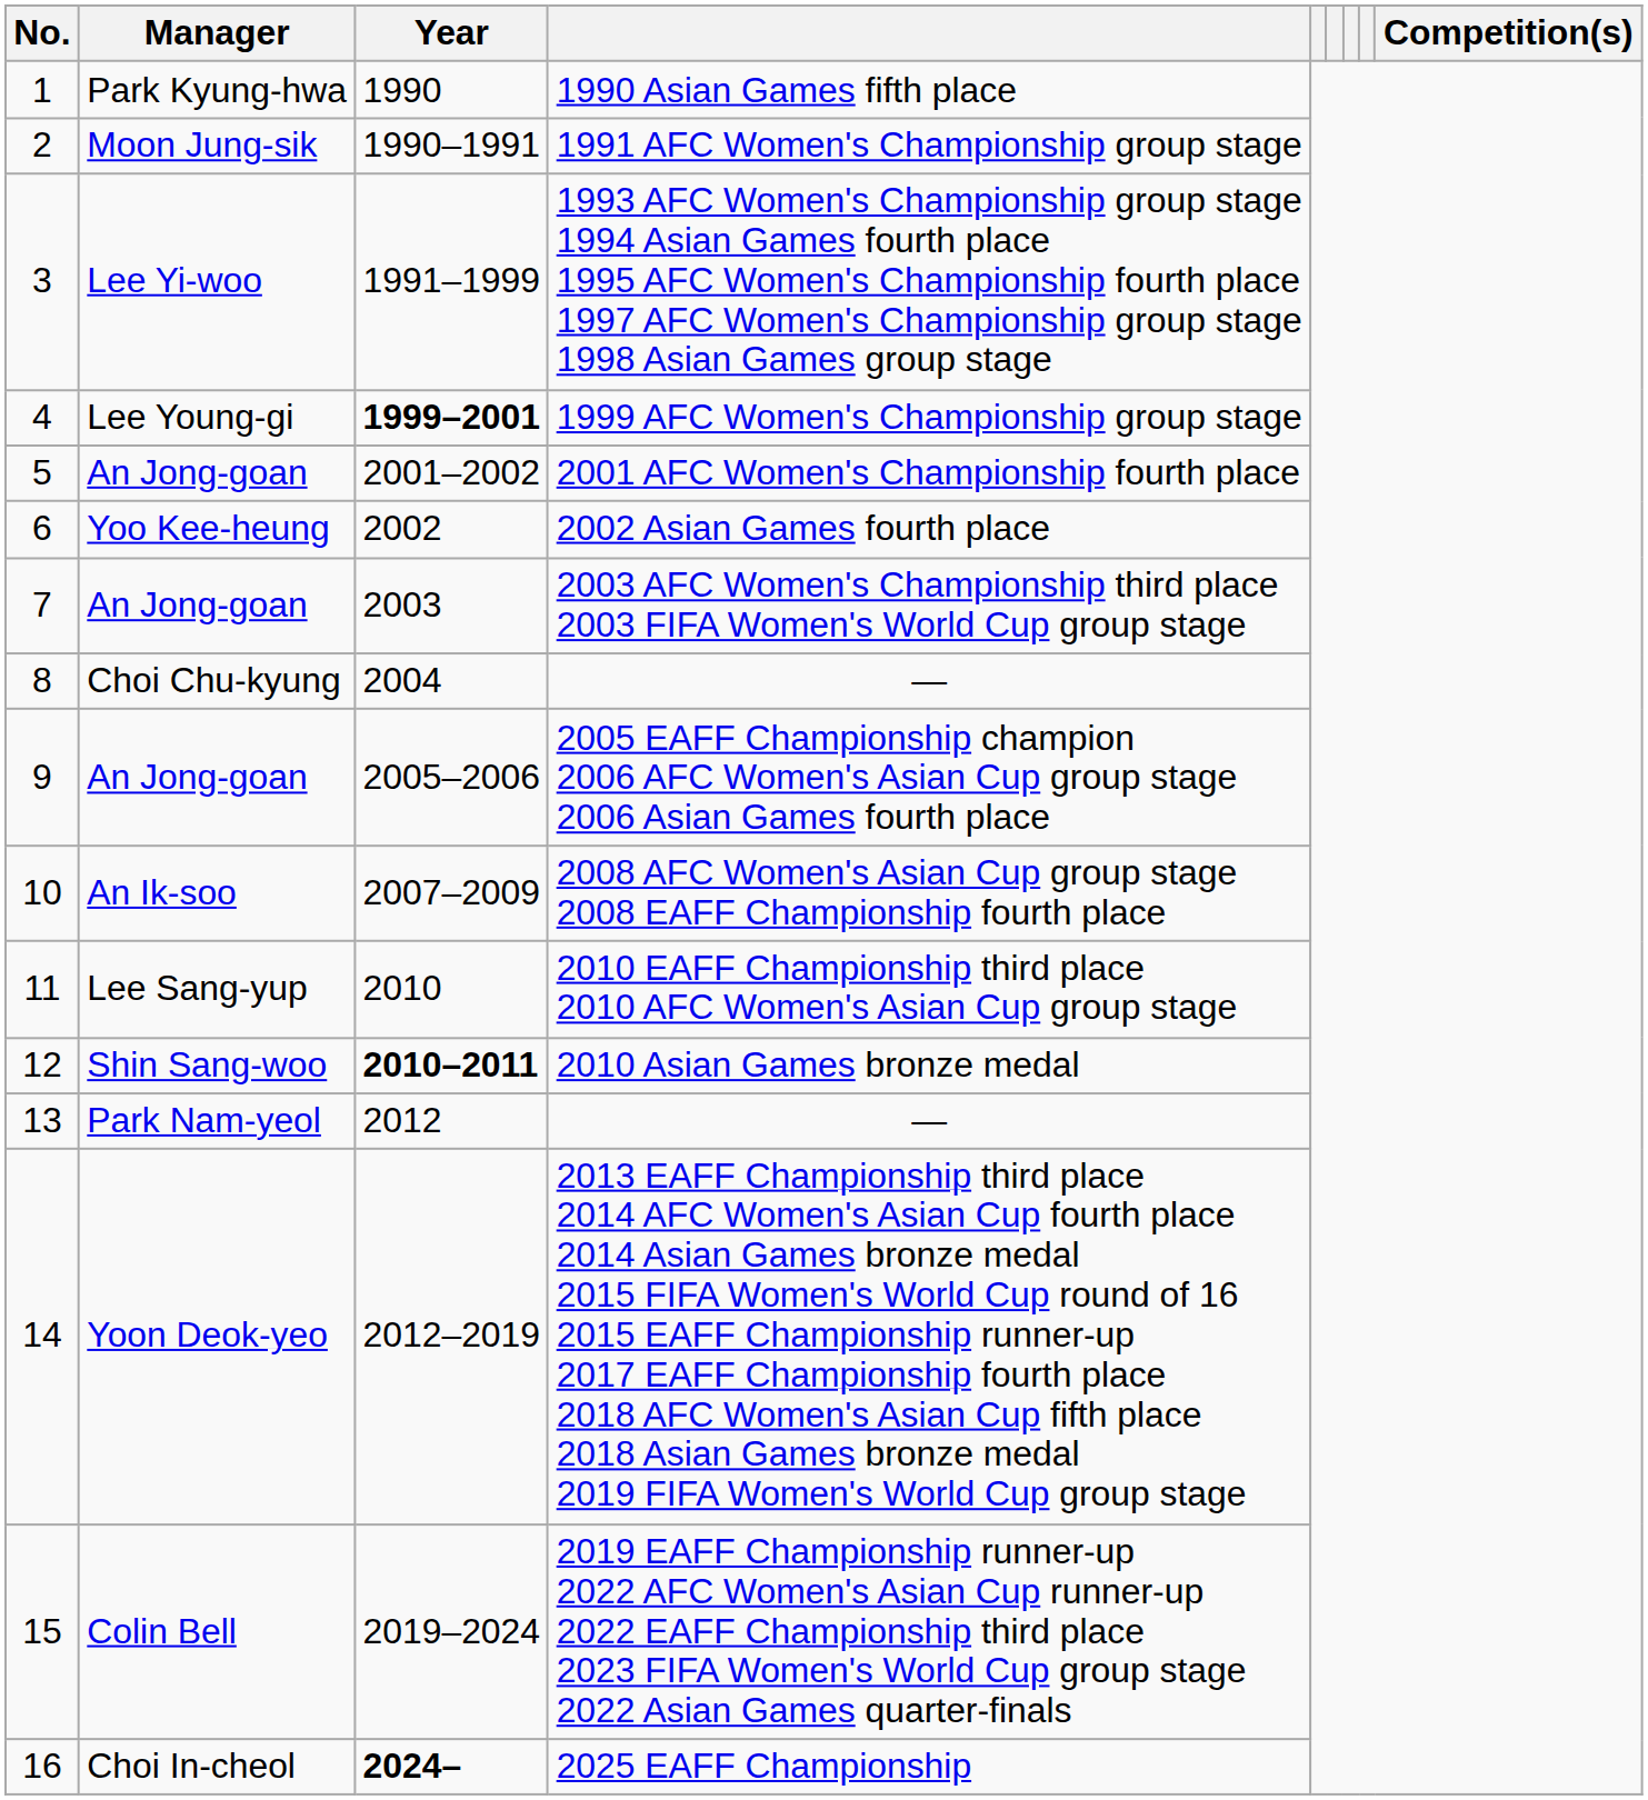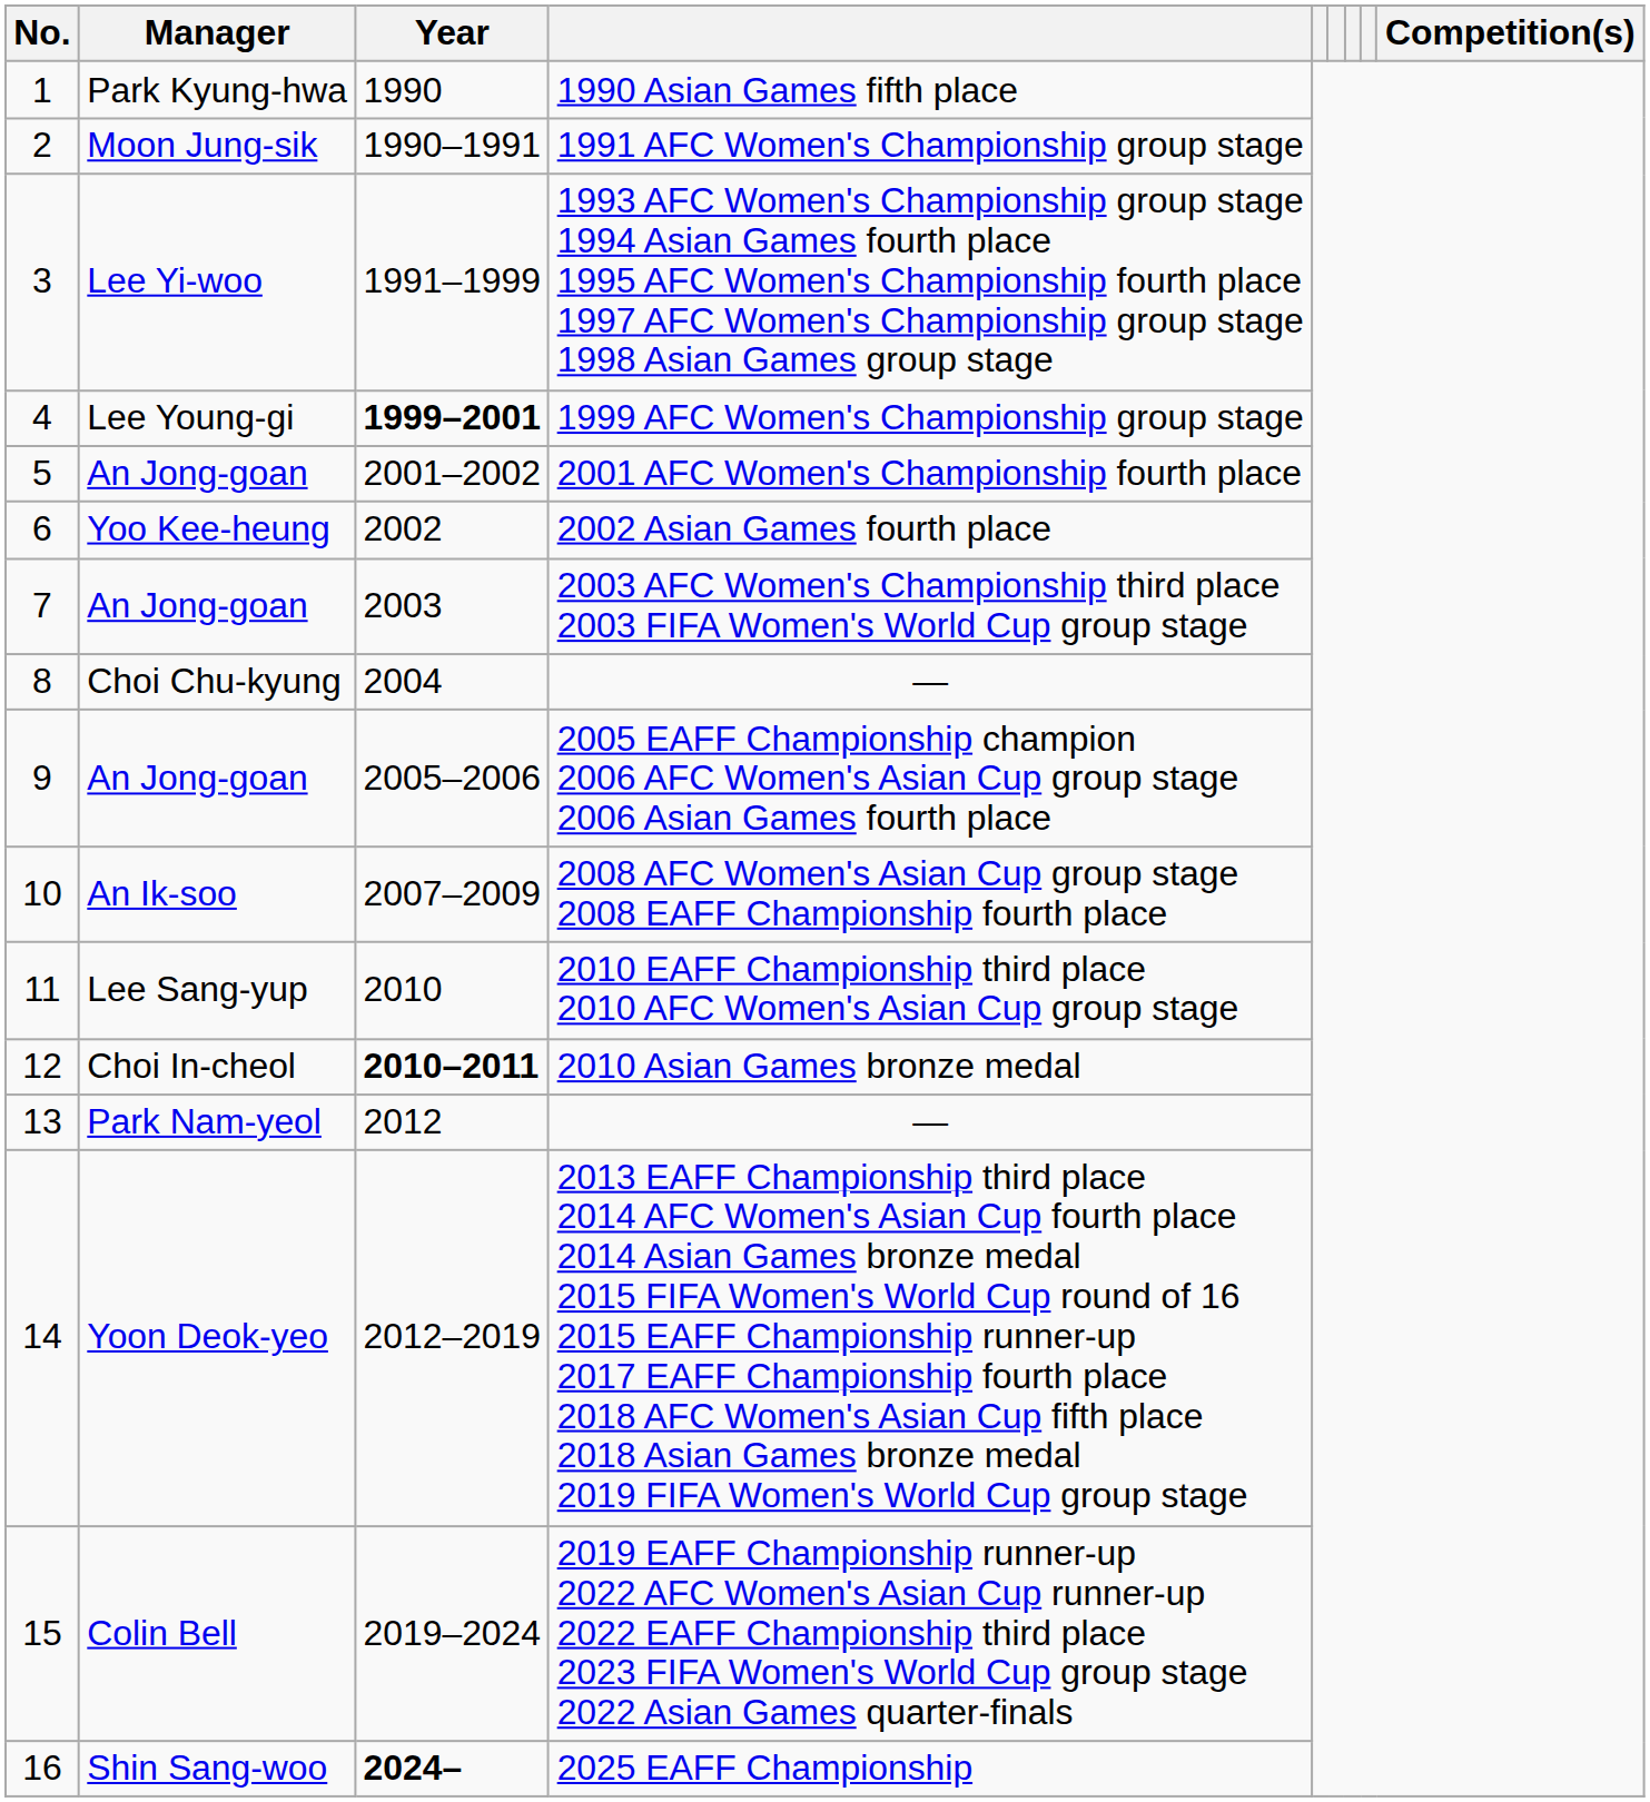2010 Asian Games bronze medal | Manager: Shin Sang-woo -> Choi In-cheol
2025 EAFF Championship | Manager: Choi In-cheol -> Shin Sang-woo
